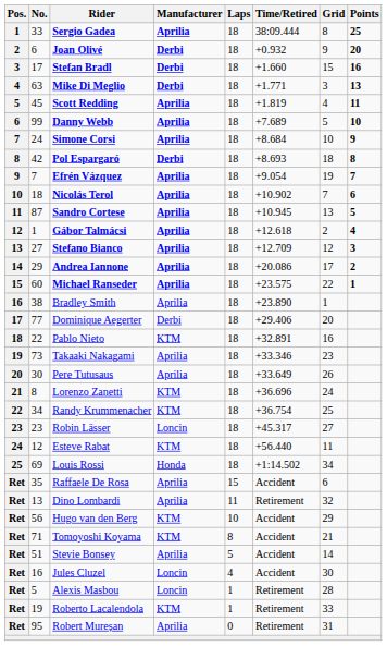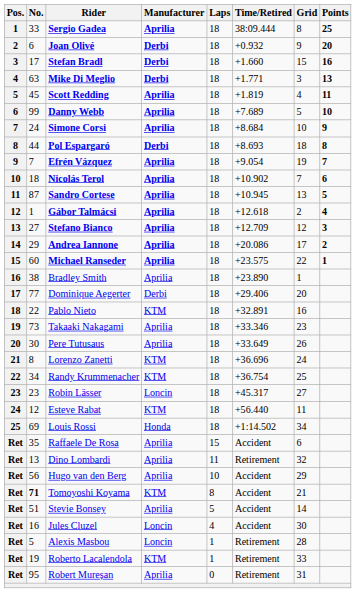Pol Espargaró | No.: 42 -> 44
Hugo van den Berg | Manufacturer: KTM -> Aprilia
Tomoyoshi Koyama | No.: normal -> bold
